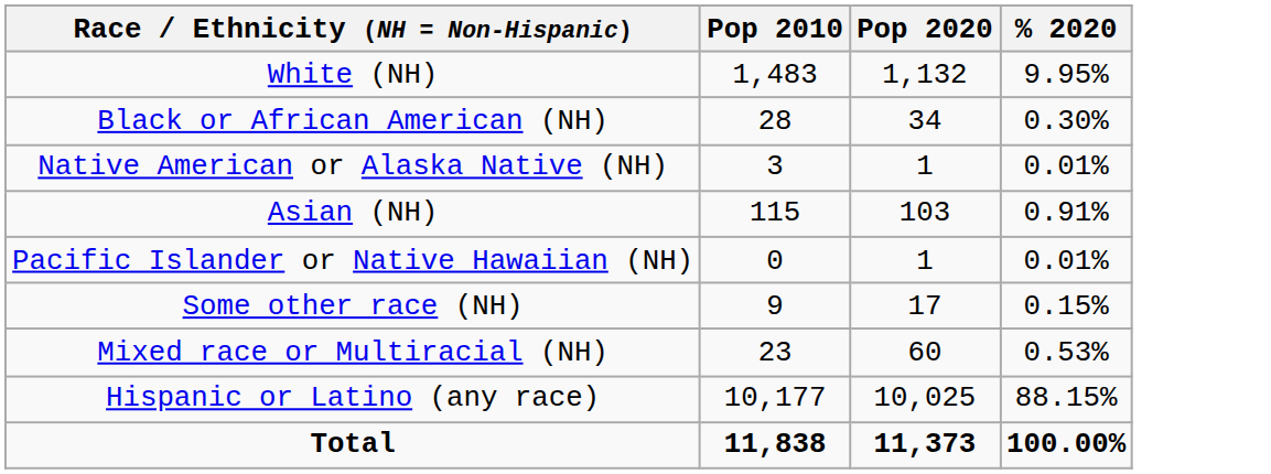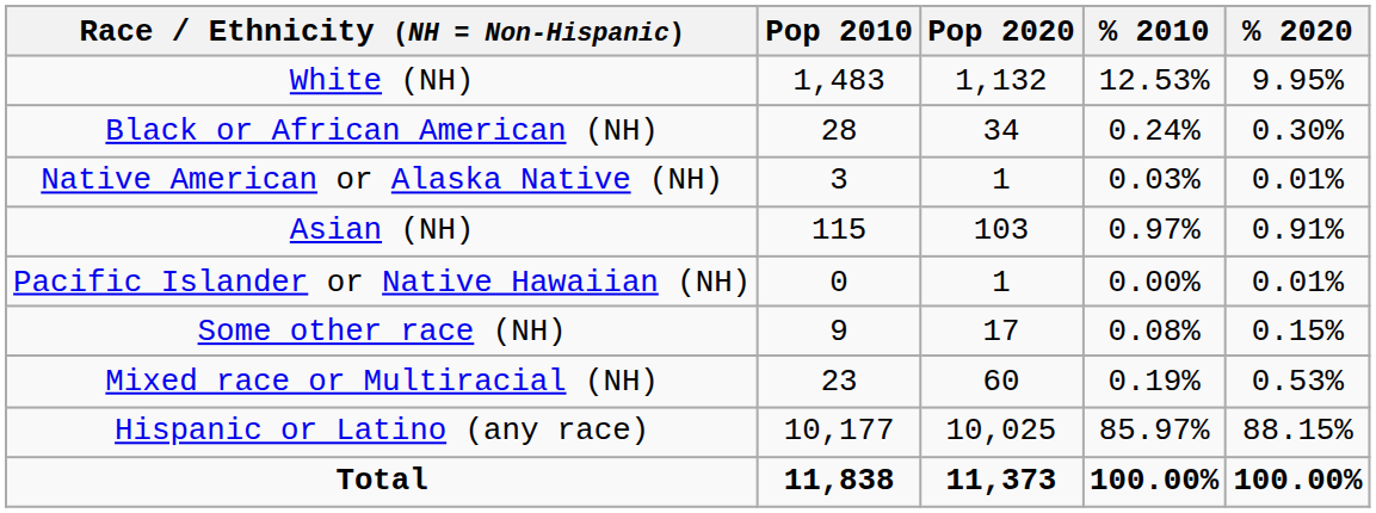+ column: % 2010 | 12.53% | 0.24% | 0.03% | 0.97% | 0.00% | 0.08% | 0.19% | 85.97% | 100.00%
